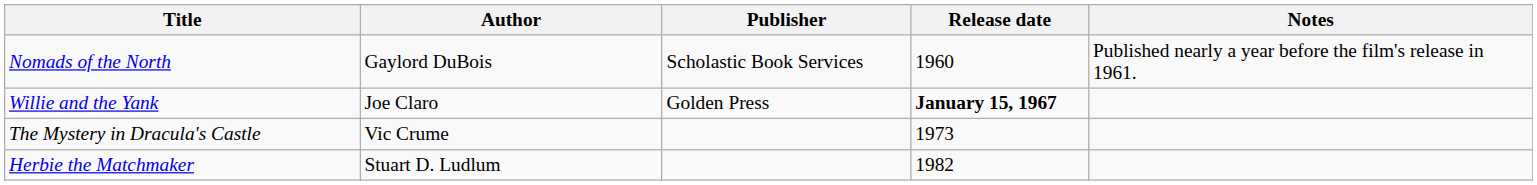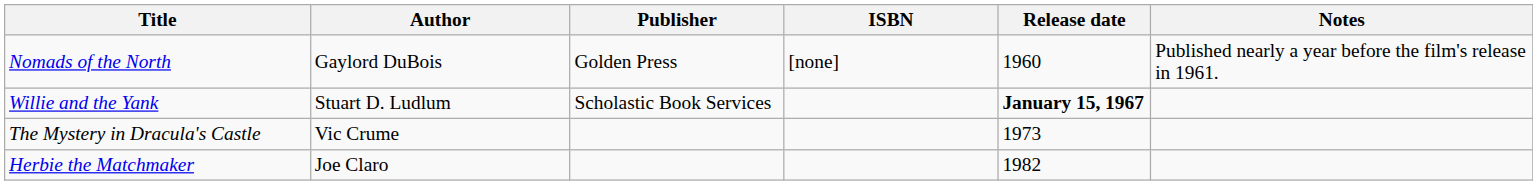+ column: ISBN | [none]
Nomads of the North | Publisher: Scholastic Book Services -> Golden Press
Willie and the Yank | Author: Joe Claro -> Stuart D. Ludlum
Willie and the Yank | Publisher: Golden Press -> Scholastic Book Services
Herbie the Matchmaker | Author: Stuart D. Ludlum -> Joe Claro
